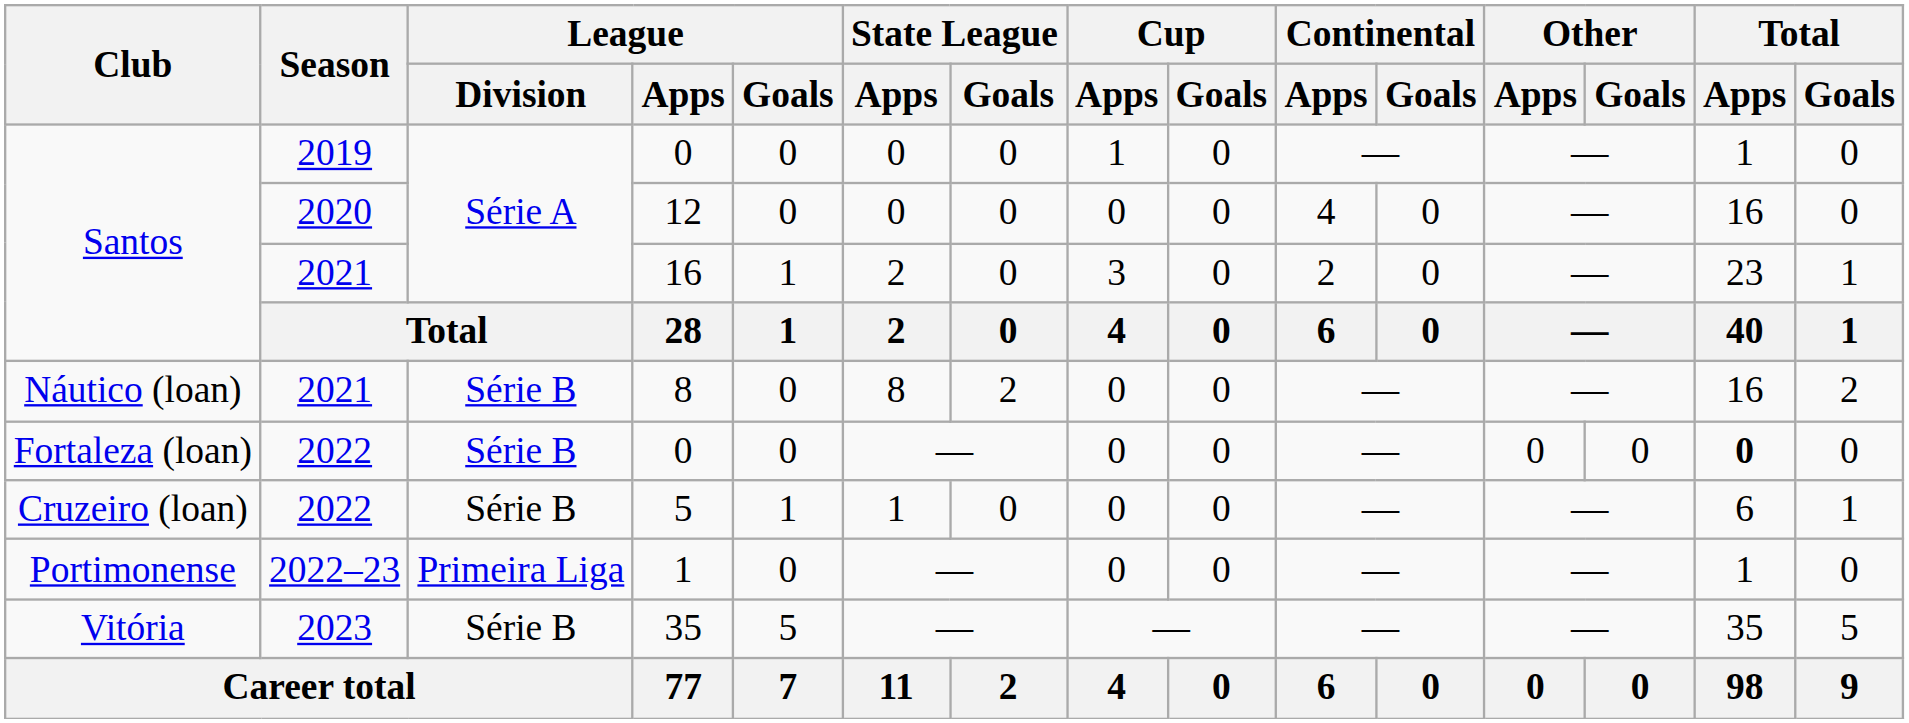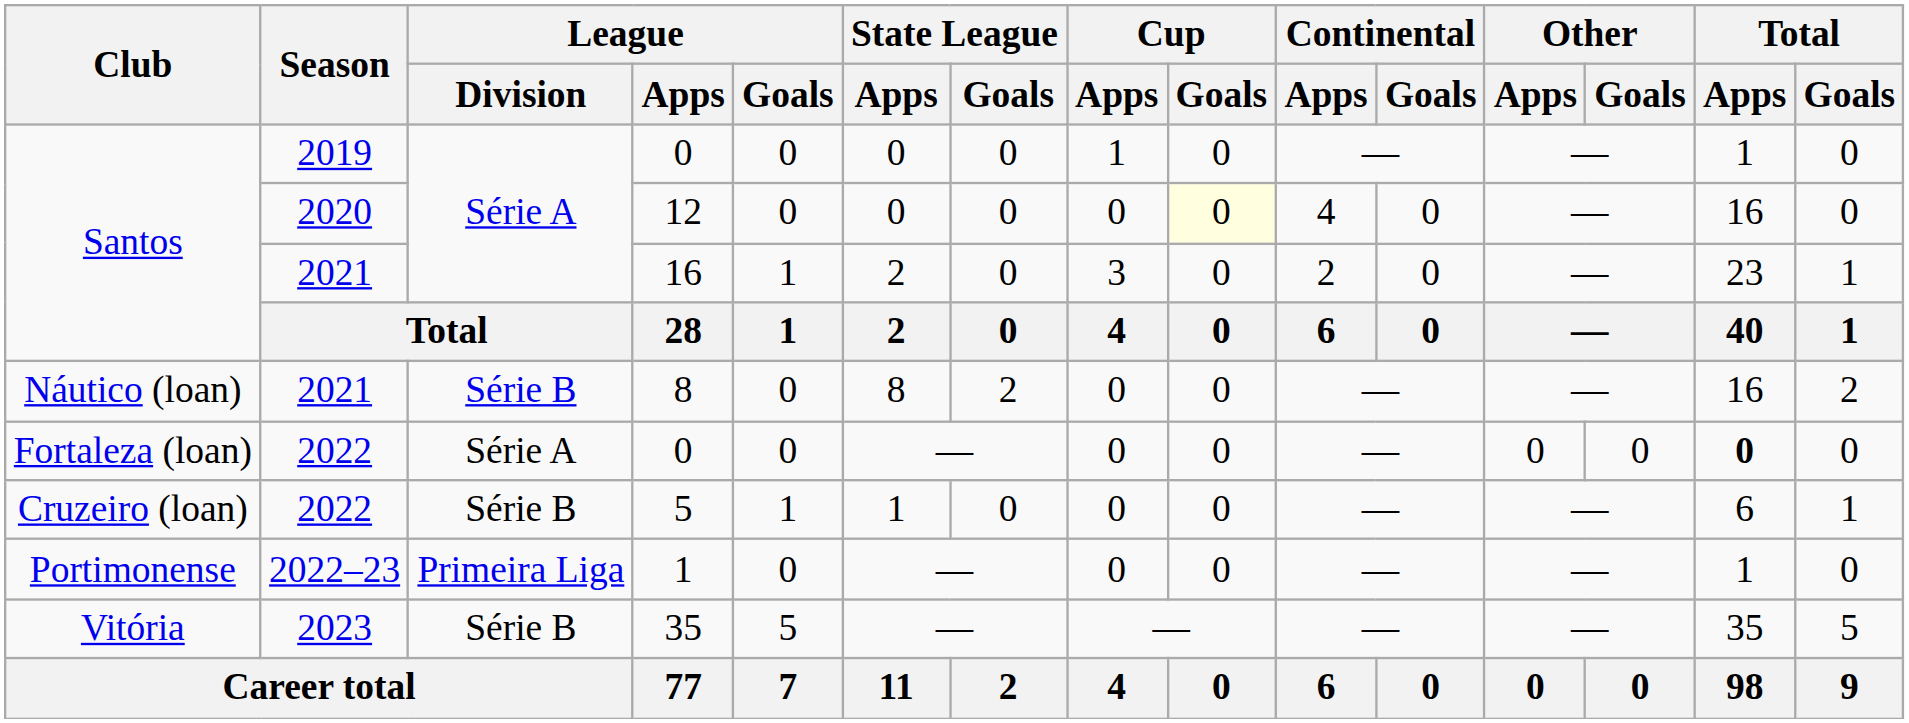12 | Cup / Goals: no background -> lightyellow background
Fortaleza (loan) / 0 | League / Division: Série B -> Série A
